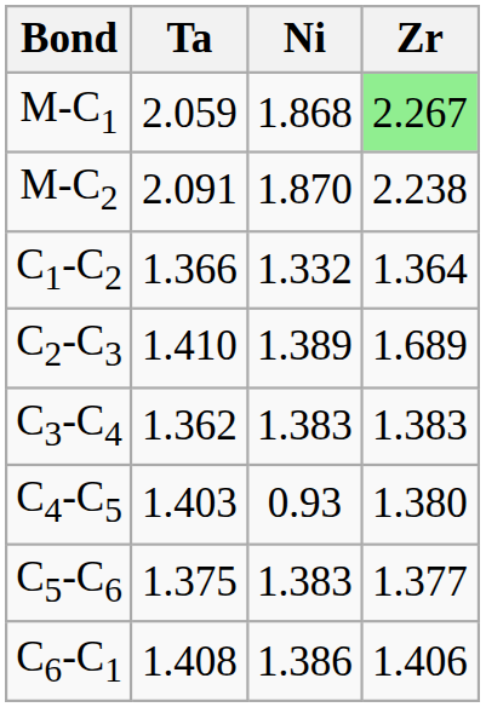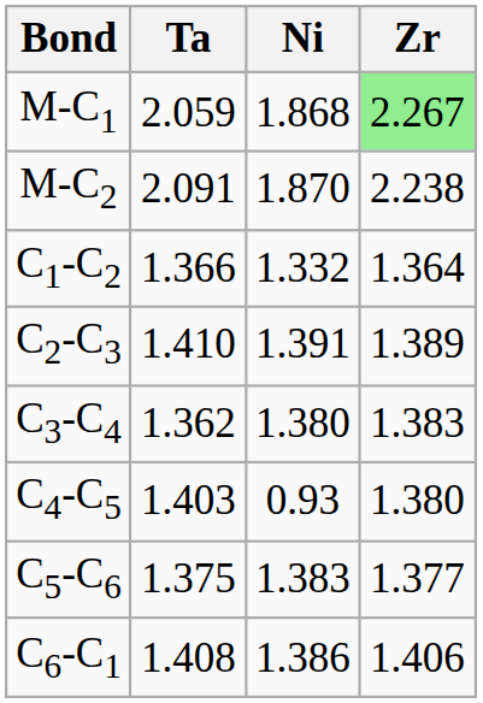C2-C3 | Ni: 1.389 -> 1.391
C2-C3 | Zr: 1.689 -> 1.389
C3-C4 | Ni: 1.383 -> 1.380
